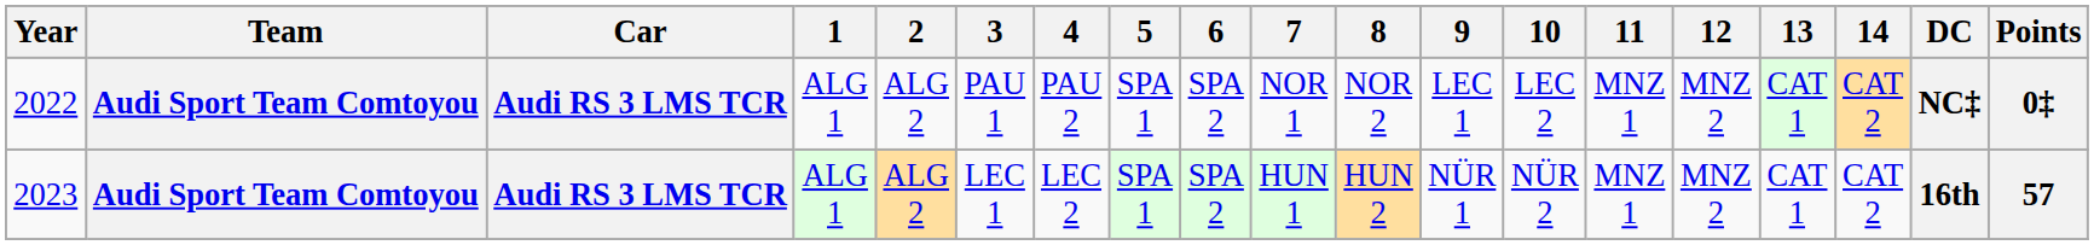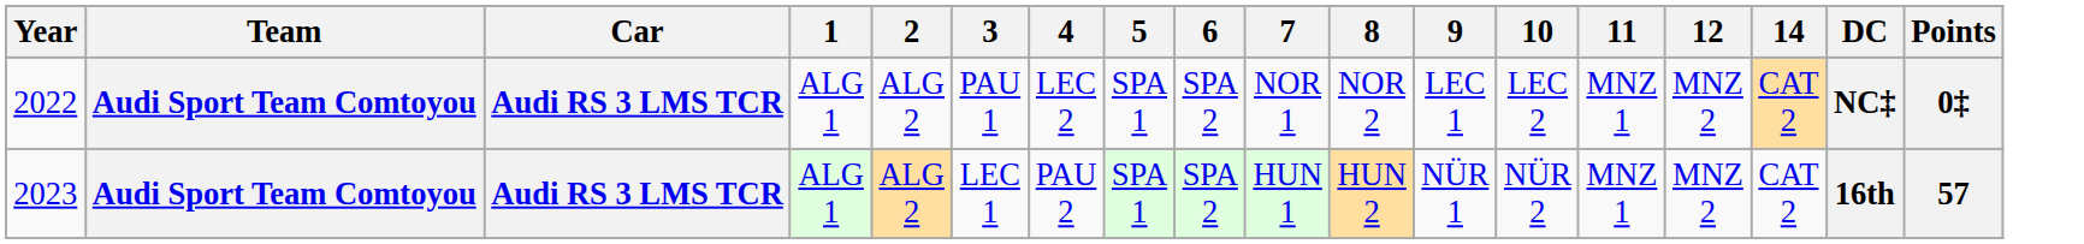- column: 13 | CAT 1 | CAT 1
2022 | 4: PAU 2 -> LEC 2
2023 | 4: LEC 2 -> PAU 2
